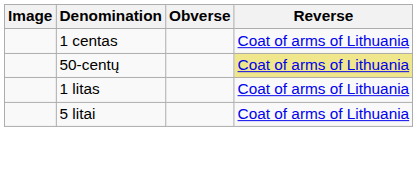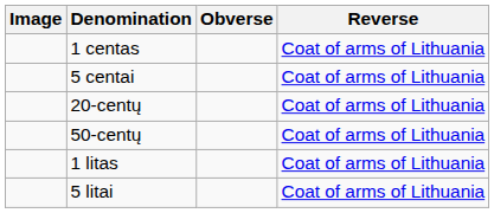+ row: 5 centai | Coat of arms of Lithuania
+ row: 20-centų | Coat of arms of Lithuania
50-centų | Reverse: khaki background -> no background
